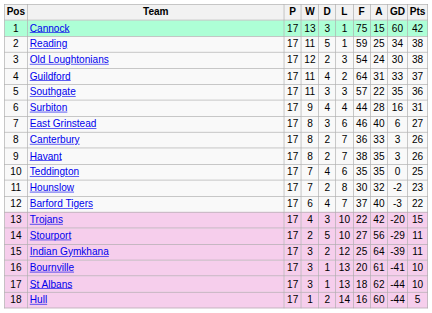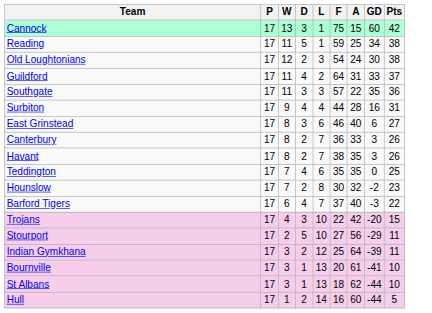- column: Pos | 1 | 2 | 3 | 4 | 5 | 6 | 7 | 8 | 9 | 10 | 11 | 12 | 13 | 14 | 15 | 16 | 17 | 18
